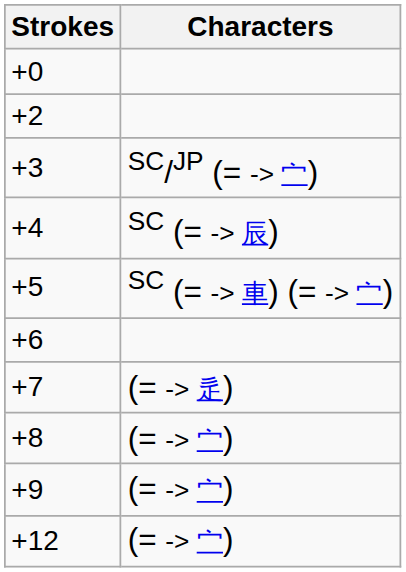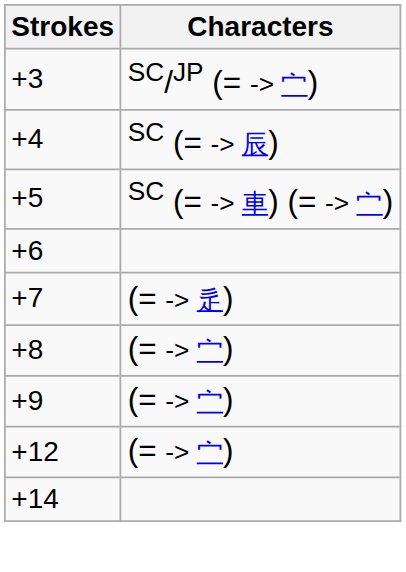- row: +0
- row: +2
+ row: +14
